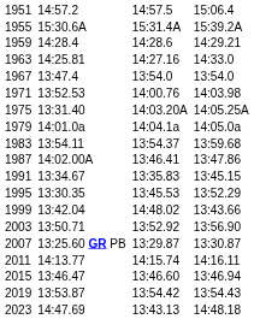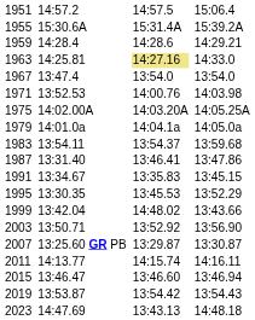1963 | column 5: no background -> khaki background
1975 | column 3: 13:31.40 -> 14:02.00A
1987 | column 3: 14:02.00A -> 13:31.40
